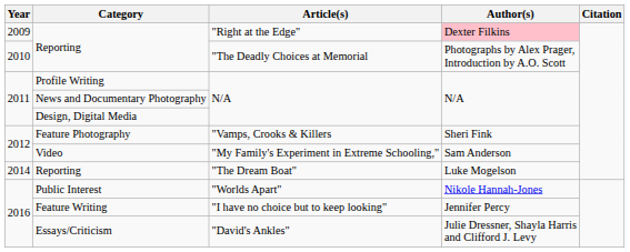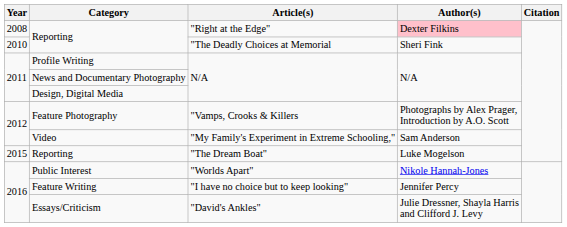Reporting / "Right at the Edge" | Year: 2009 -> 2008
Reporting / "The Deadly Choices at Memorial | Author(s): Photographs by Alex Prager, Introduction by A.O. Scott -> Sheri Fink
Feature Photography | Author(s): Sheri Fink -> Photographs by Alex Prager, Introduction by A.O. Scott
Reporting / "The Dream Boat" | Year: 2014 -> 2015
